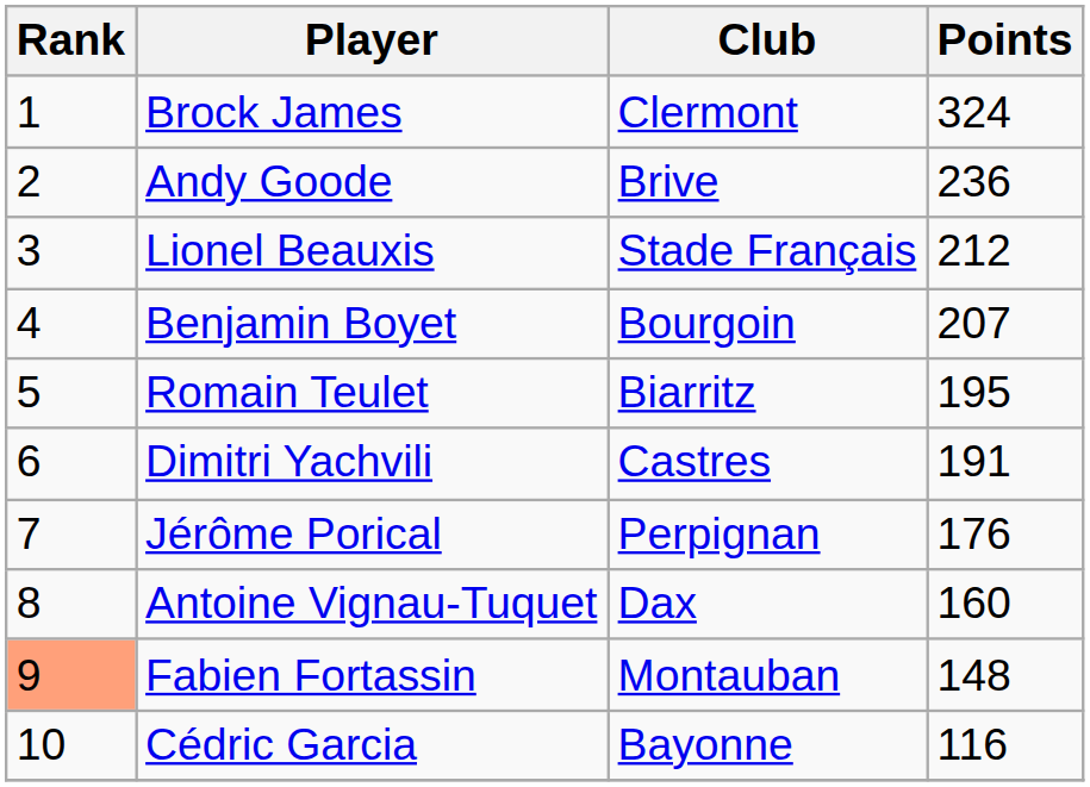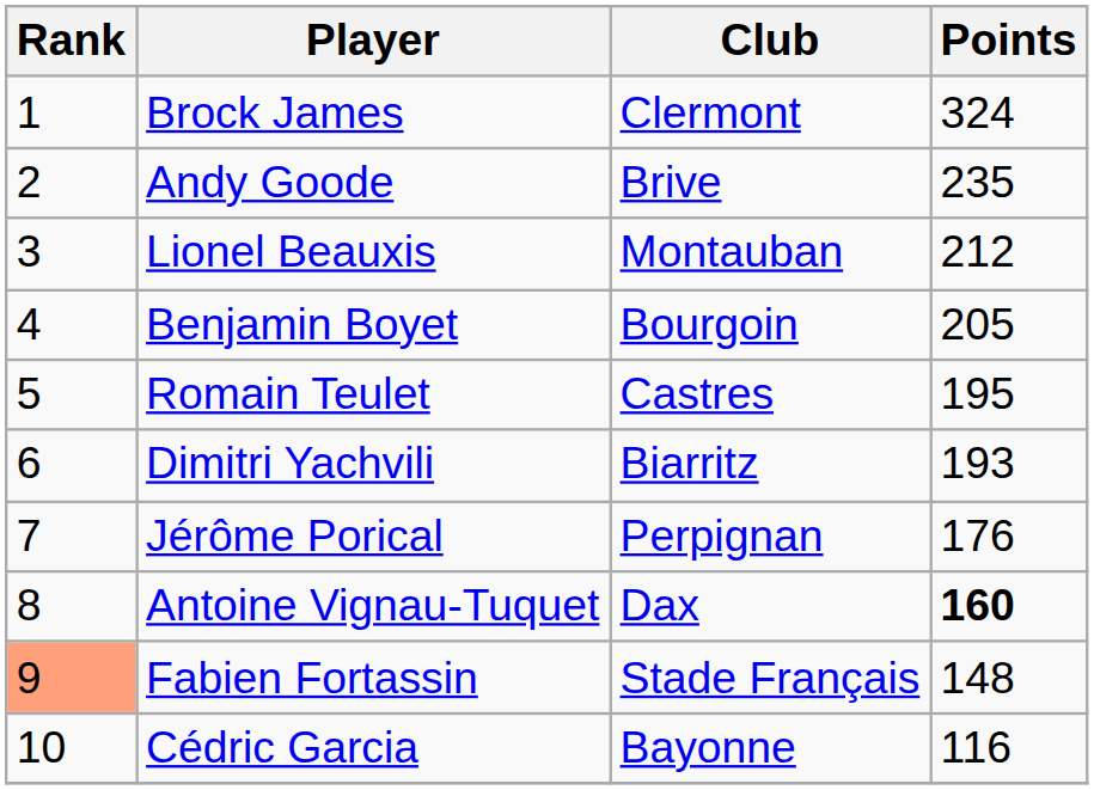Andy Goode | Points: 236 -> 235
Lionel Beauxis | Club: Stade Français -> Montauban
Benjamin Boyet | Points: 207 -> 205
Romain Teulet | Club: Biarritz -> Castres
Dimitri Yachvili | Club: Castres -> Biarritz
Dimitri Yachvili | Points: 191 -> 193
Antoine Vignau-Tuquet | Points: normal -> bold
Fabien Fortassin | Club: Montauban -> Stade Français
